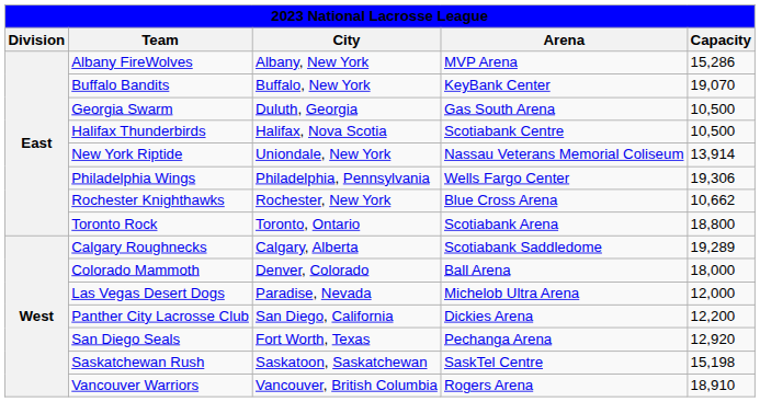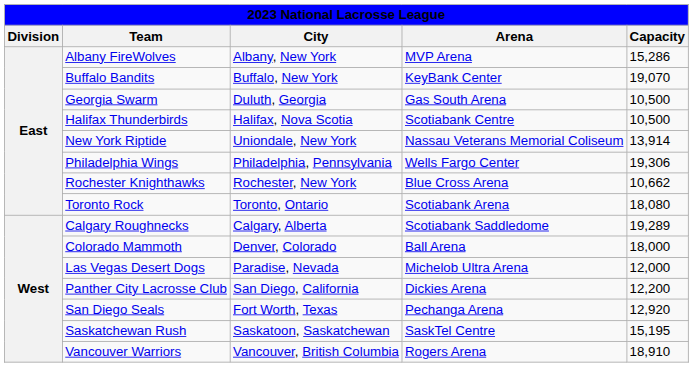Toronto Rock | Capacity: 18,800 -> 18,080
Saskatchewan Rush | Capacity: 15,198 -> 15,195
